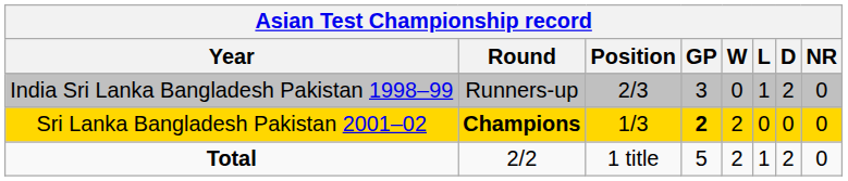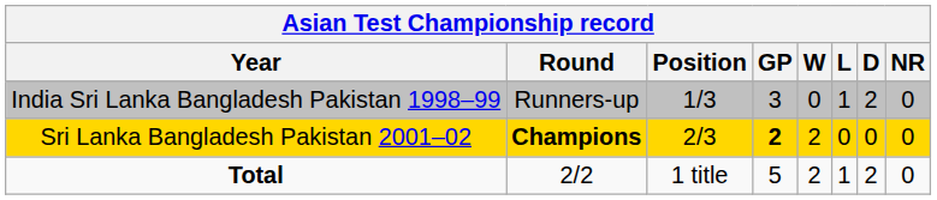India Sri Lanka Bangladesh Pakistan 1998–99 | Position: 2/3 -> 1/3
Sri Lanka Bangladesh Pakistan 2001–02 | Position: 1/3 -> 2/3
